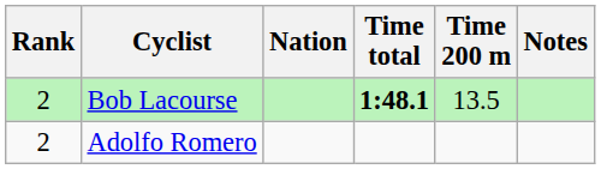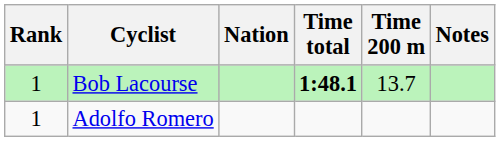Bob Lacourse | Rank: 2 -> 1
Bob Lacourse | Time 200 m: 13.5 -> 13.7
Adolfo Romero | Rank: 2 -> 1
